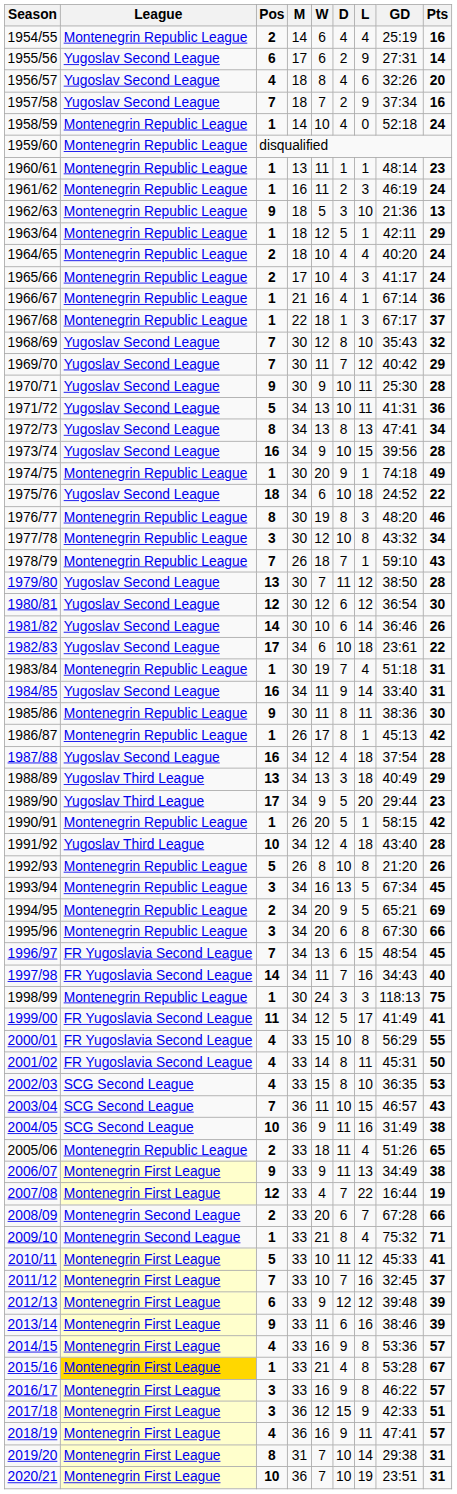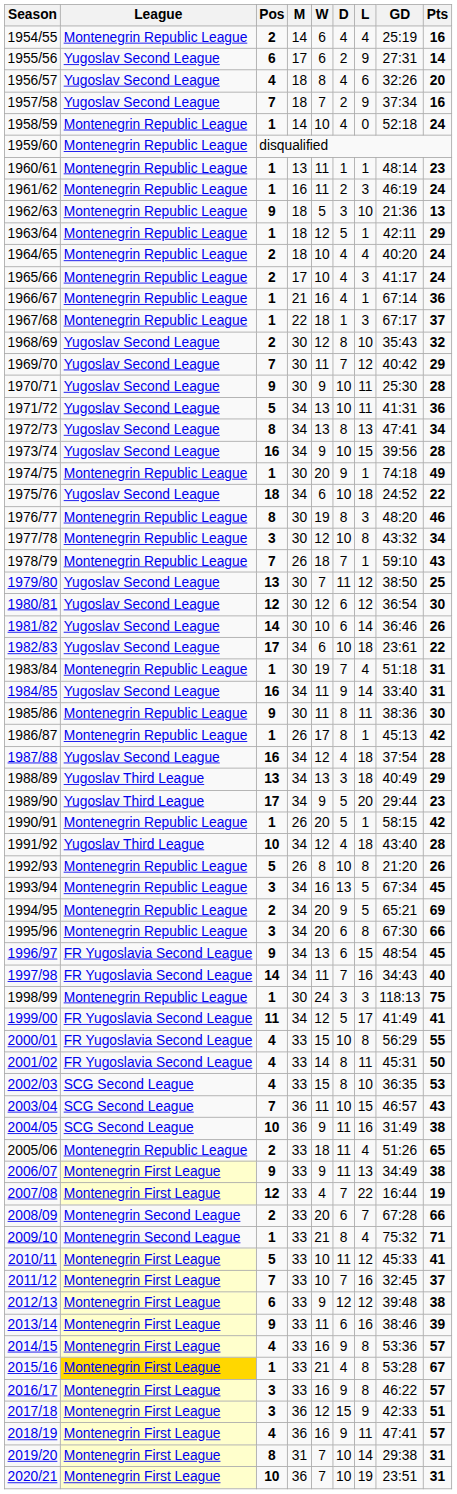1968/69 | Pos: 7 -> 2
1979/80 | Pts: 28 -> 25
1996/97 | Pos: 7 -> 9
2012/13 | Pts: 39 -> 38
